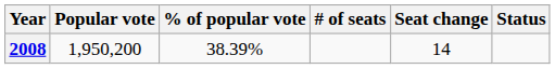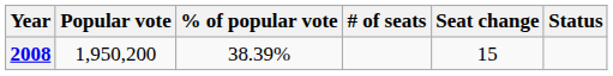2008 | Seat change: 14 -> 15
